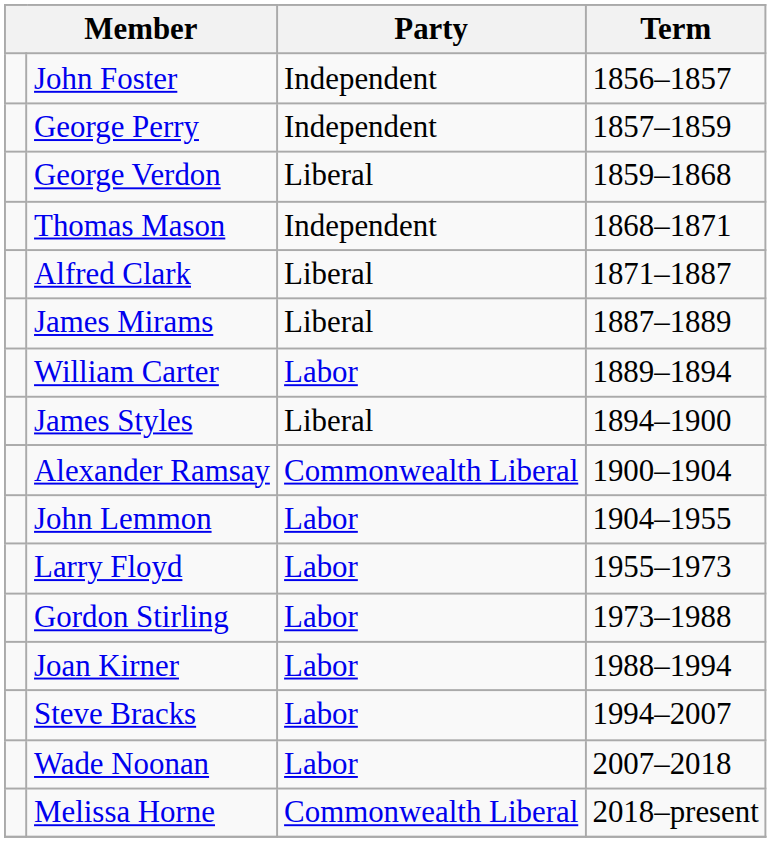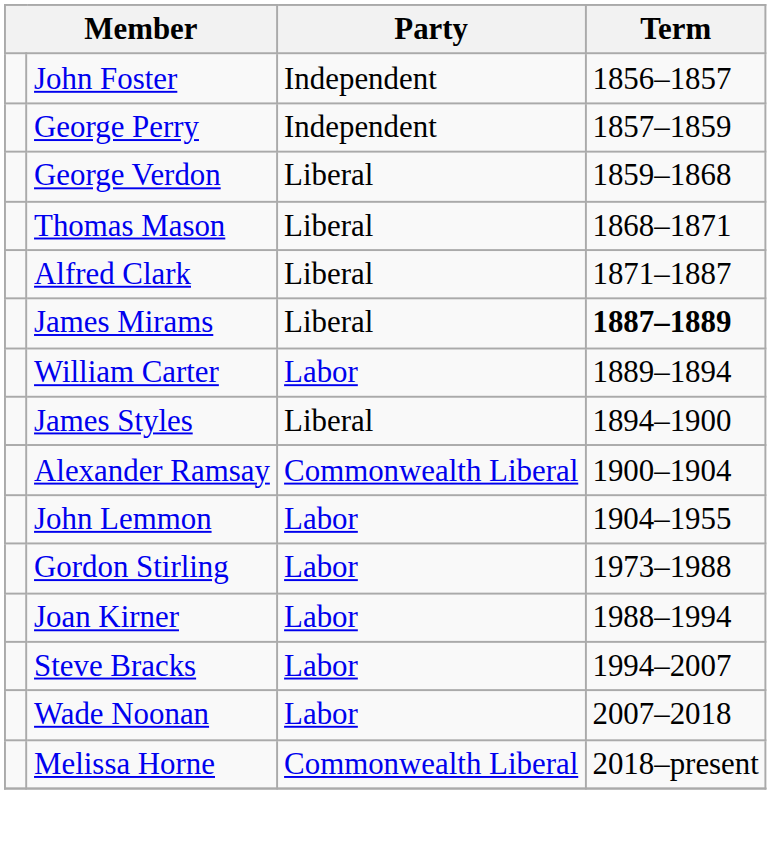Thomas Mason | Party: Independent -> Liberal
James Mirams | Term: normal -> bold
- row: Larry Floyd | Labor | 1955–1973
